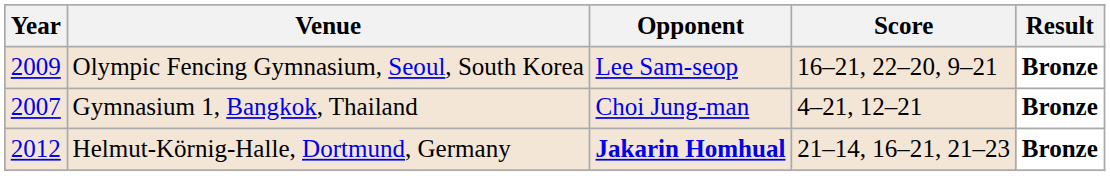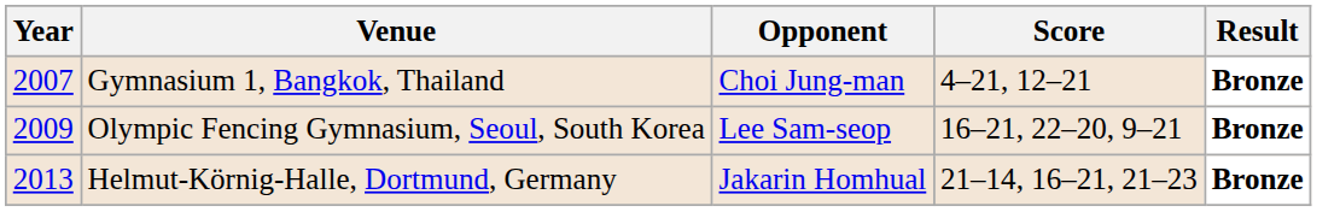rows swapped: Gymnasium 1, Bangkok, Thailand <-> Olympic Fencing Gymnasium, Seoul, South Korea
Helmut-Körnig-Halle, Dortmund, Germany | Year: 2012 -> 2013
Helmut-Körnig-Halle, Dortmund, Germany | Opponent: bold -> normal
